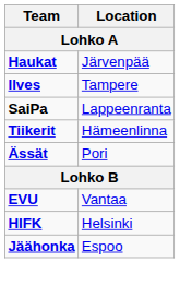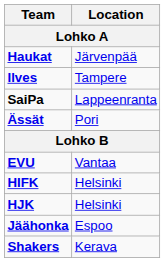- row: Tiikerit | Hämeenlinna
+ row: HJK | Helsinki
+ row: Shakers | Kerava
